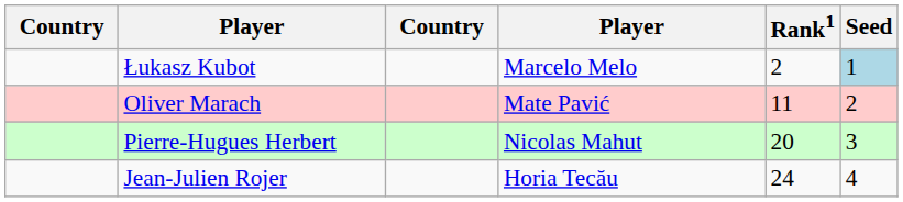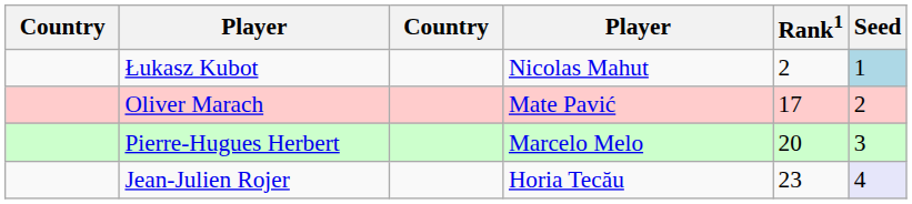Łukasz Kubot | column 4: Marcelo Melo -> Nicolas Mahut
Oliver Marach | Rank1: 11 -> 17
Pierre-Hugues Herbert | column 4: Nicolas Mahut -> Marcelo Melo
Jean-Julien Rojer | Rank1: 24 -> 23
Jean-Julien Rojer | Seed: no background -> lavender background
